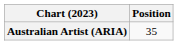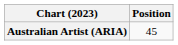Australian Artist (ARIA) | Position: 35 -> 45
